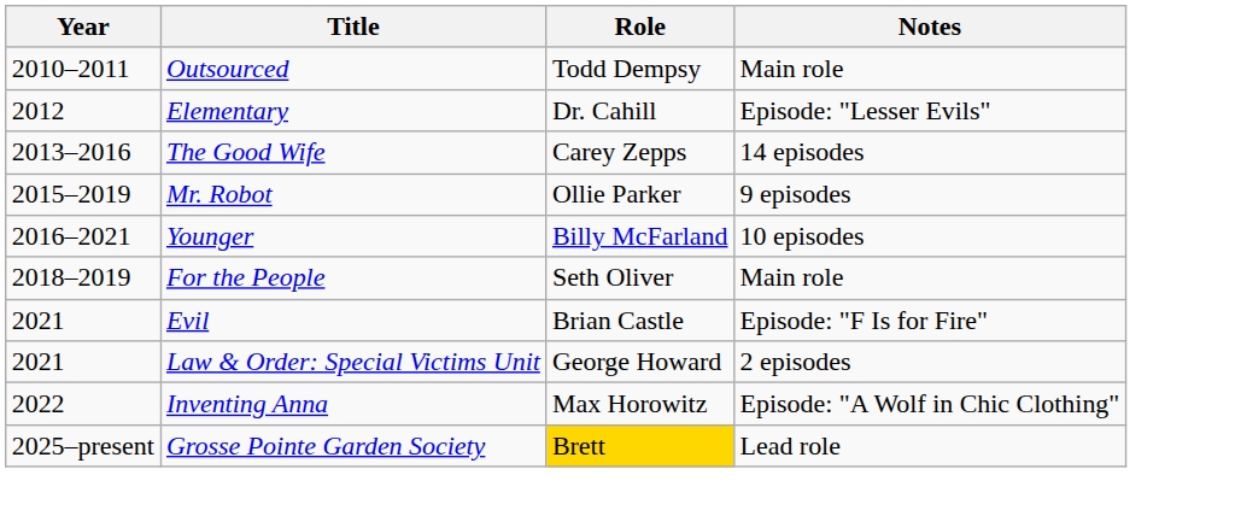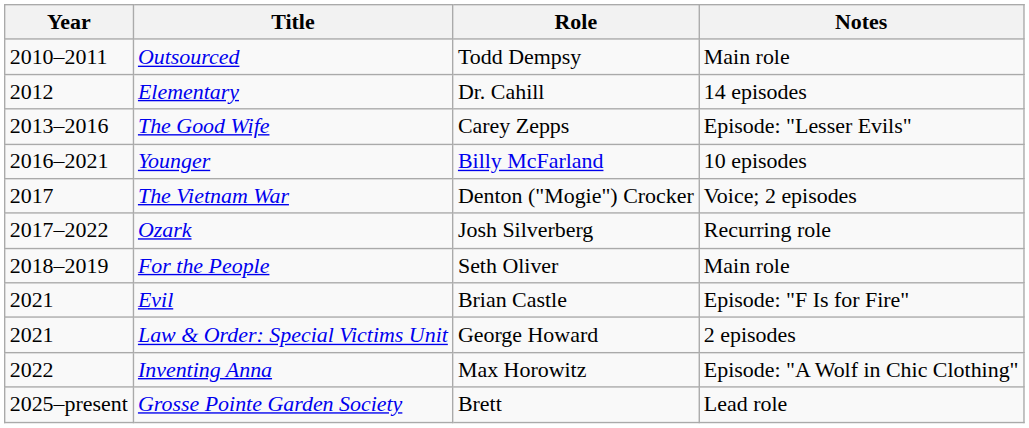Elementary | Notes: Episode: "Lesser Evils" -> 14 episodes
The Good Wife | Notes: 14 episodes -> Episode: "Lesser Evils"
- row: 2015–2019 | Mr. Robot | Ollie Parker | 9 episodes
+ row: 2017 | The Vietnam War | Denton ("Mogie") Crocker | Voice; 2 episodes
+ row: 2017–2022 | Ozark | Josh Silverberg | Recurring role
Grosse Pointe Garden Society | Role: gold background -> no background
